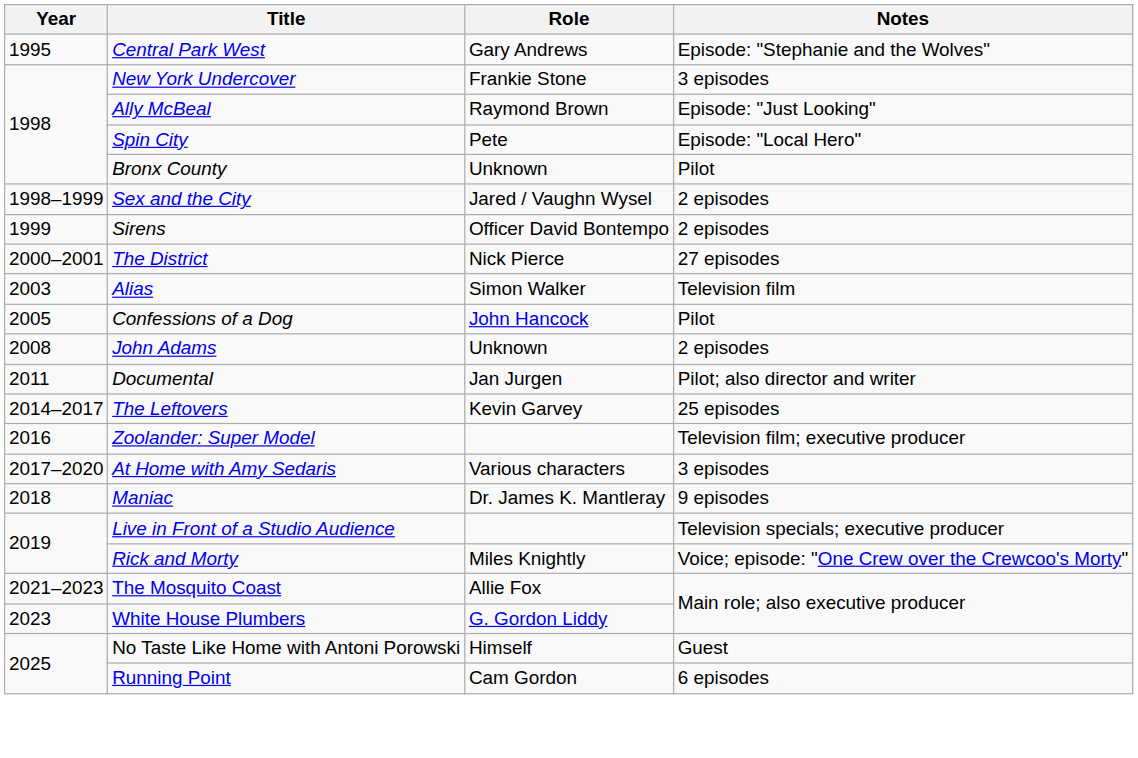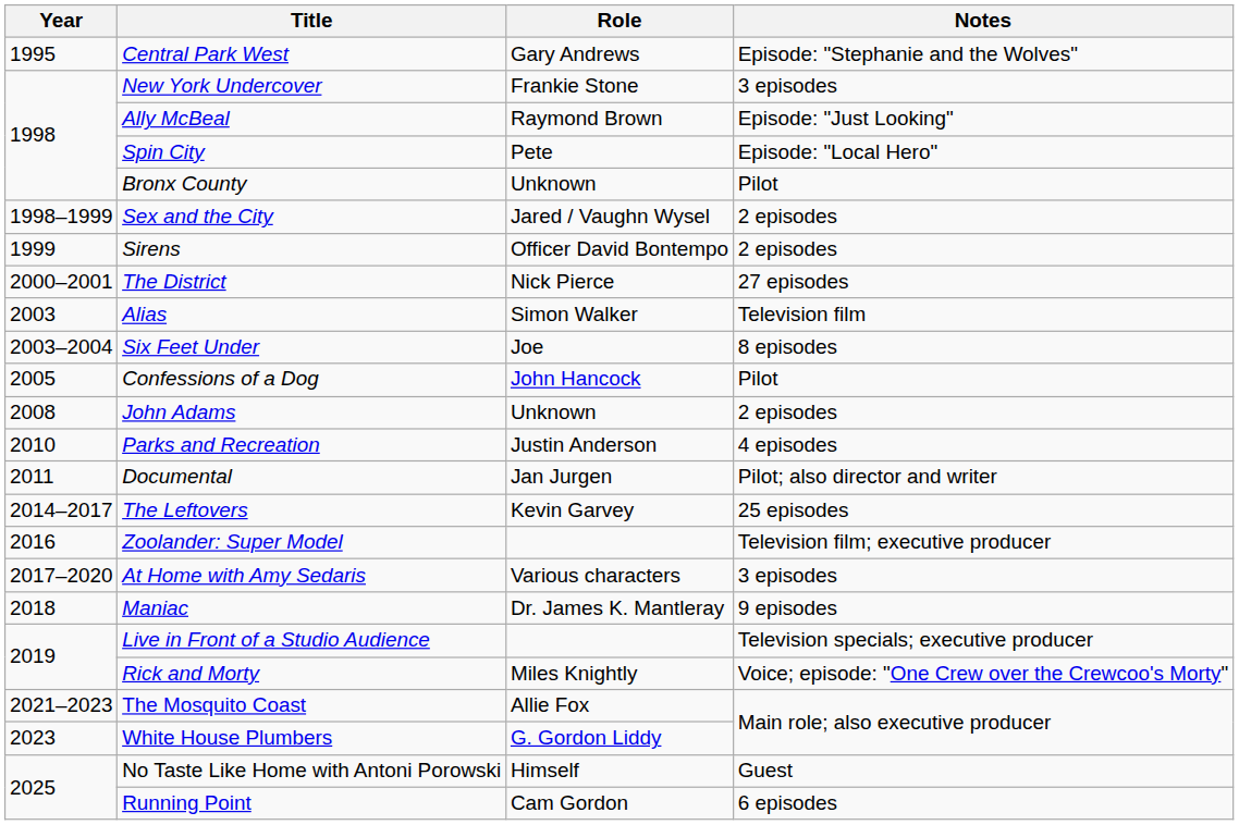+ row: 2003–2004 | Six Feet Under | Joe | 8 episodes
+ row: 2010 | Parks and Recreation | Justin Anderson | 4 episodes
